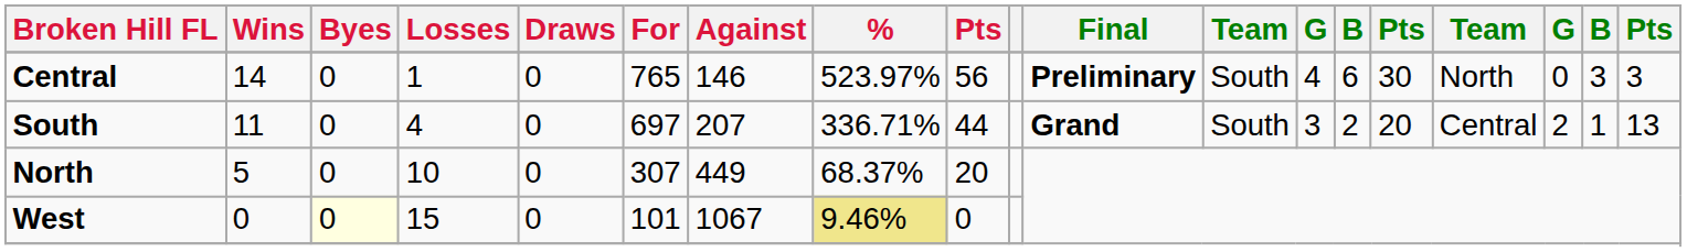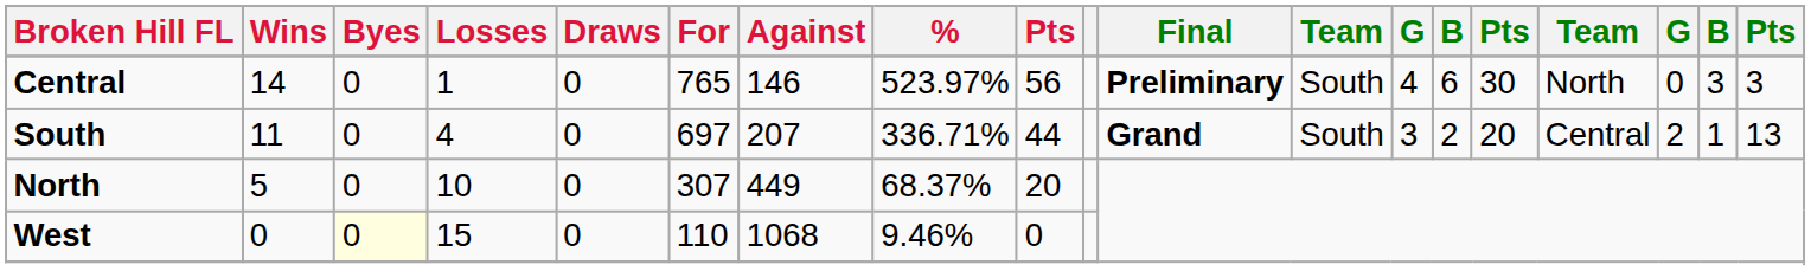West | For: 101 -> 110
West | Against: 1067 -> 1068
West | %: khaki background -> no background
